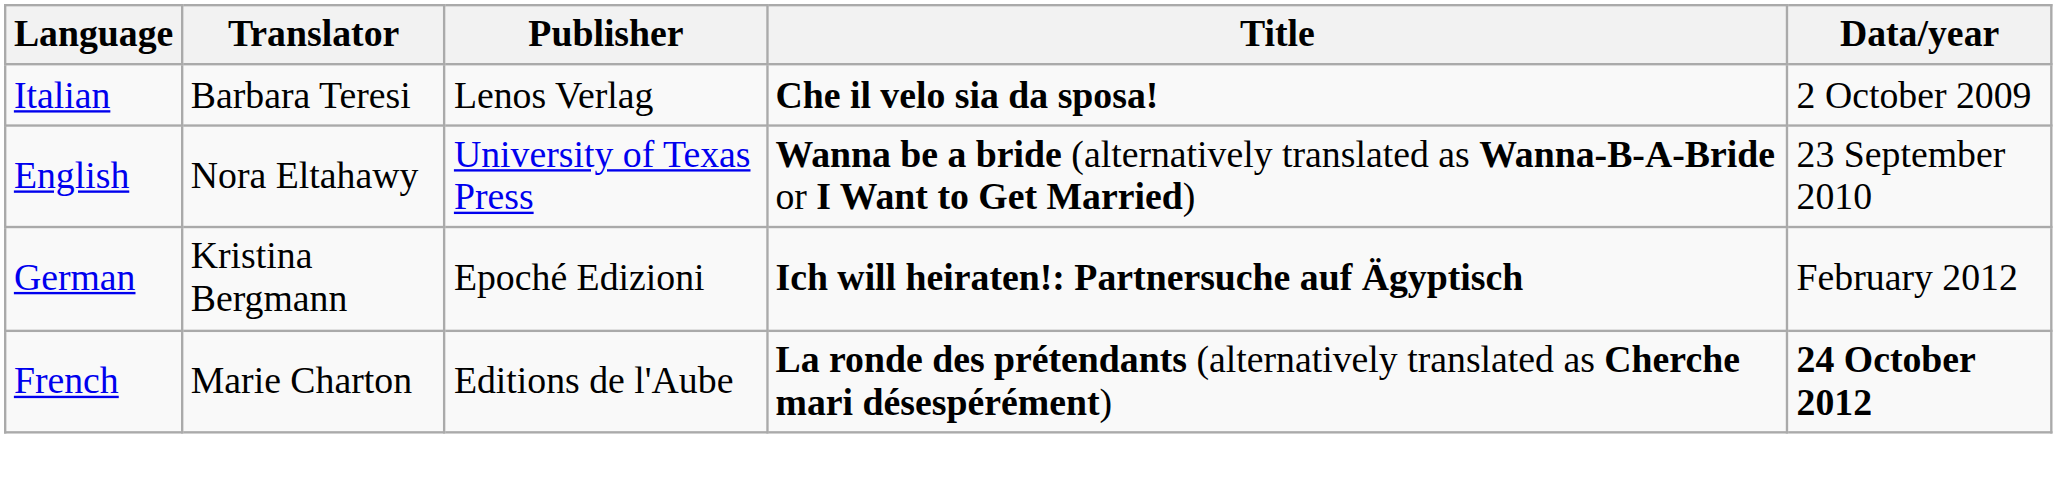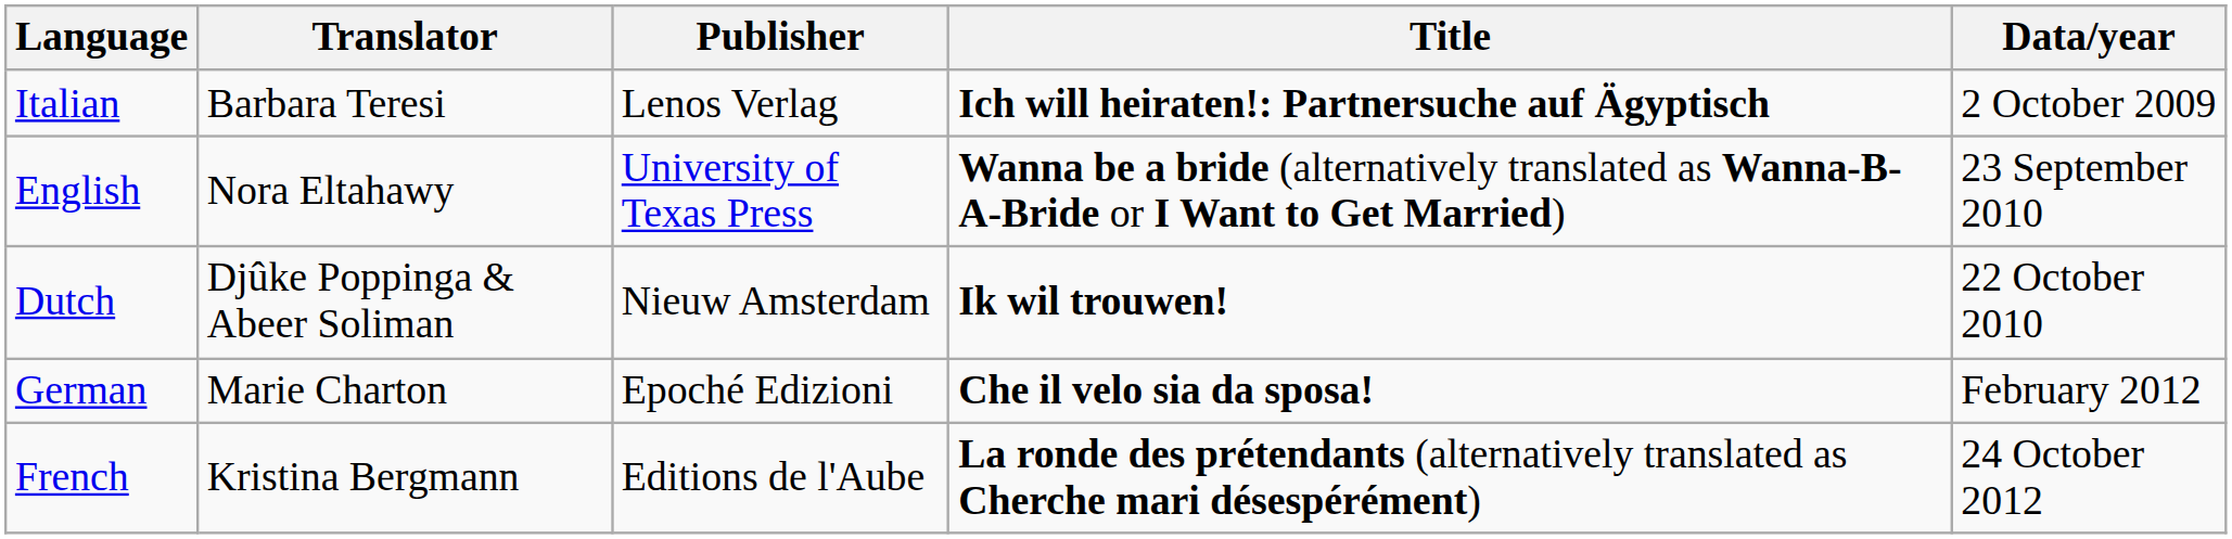Italian | Title: Che il velo sia da sposa! -> Ich will heiraten!: Partnersuche auf Ägyptisch
+ row: Dutch | Djûke Poppinga & Abeer Soliman | Nieuw Amsterdam | Ik wil trouwen! | 22 October 2010
German | Translator: Kristina Bergmann -> Marie Charton
German | Title: Ich will heiraten!: Partnersuche auf Ägyptisch -> Che il velo sia da sposa!
French | Translator: Marie Charton -> Kristina Bergmann
French | Data/year: bold -> normal
